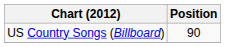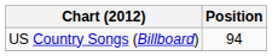US Country Songs (Billboard) | Position: 90 -> 94
